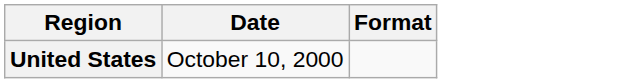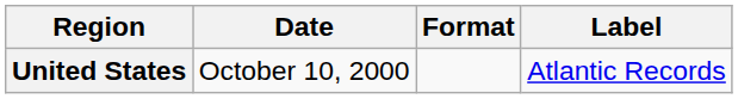+ column: Label | Atlantic Records
